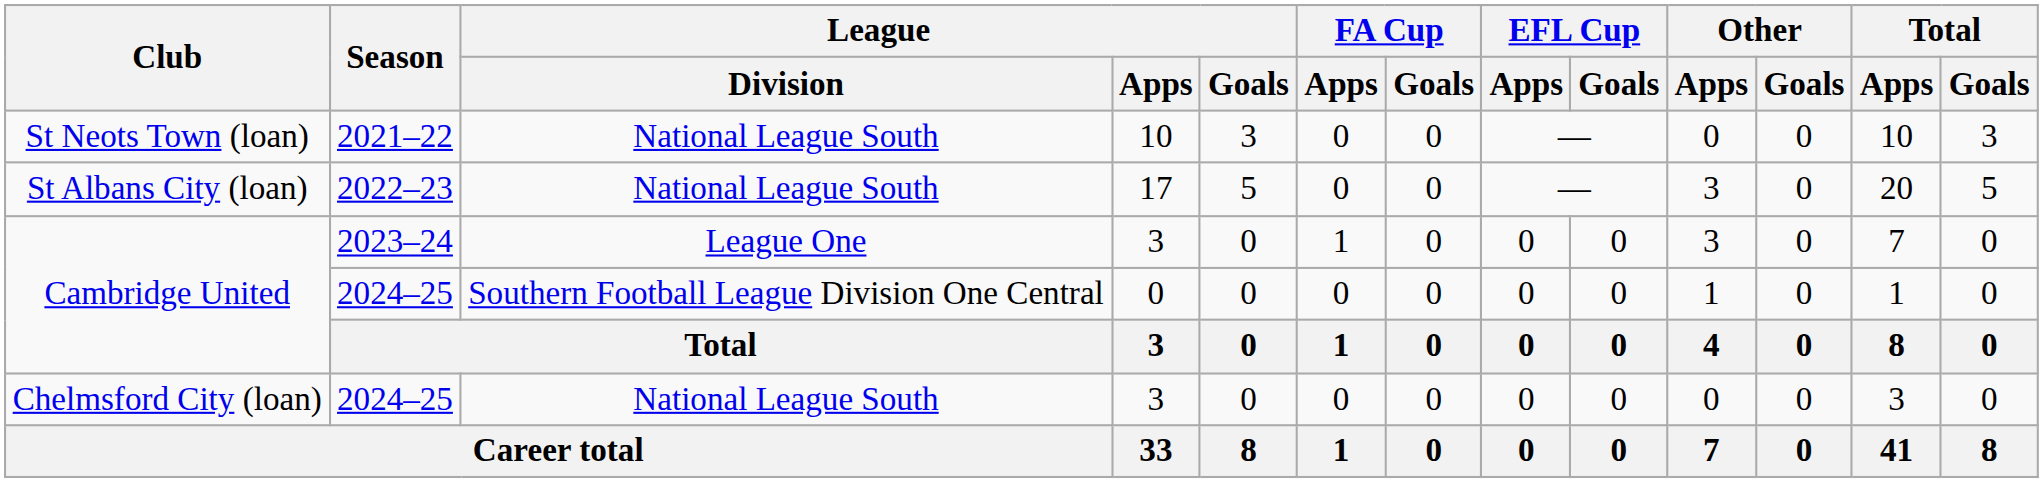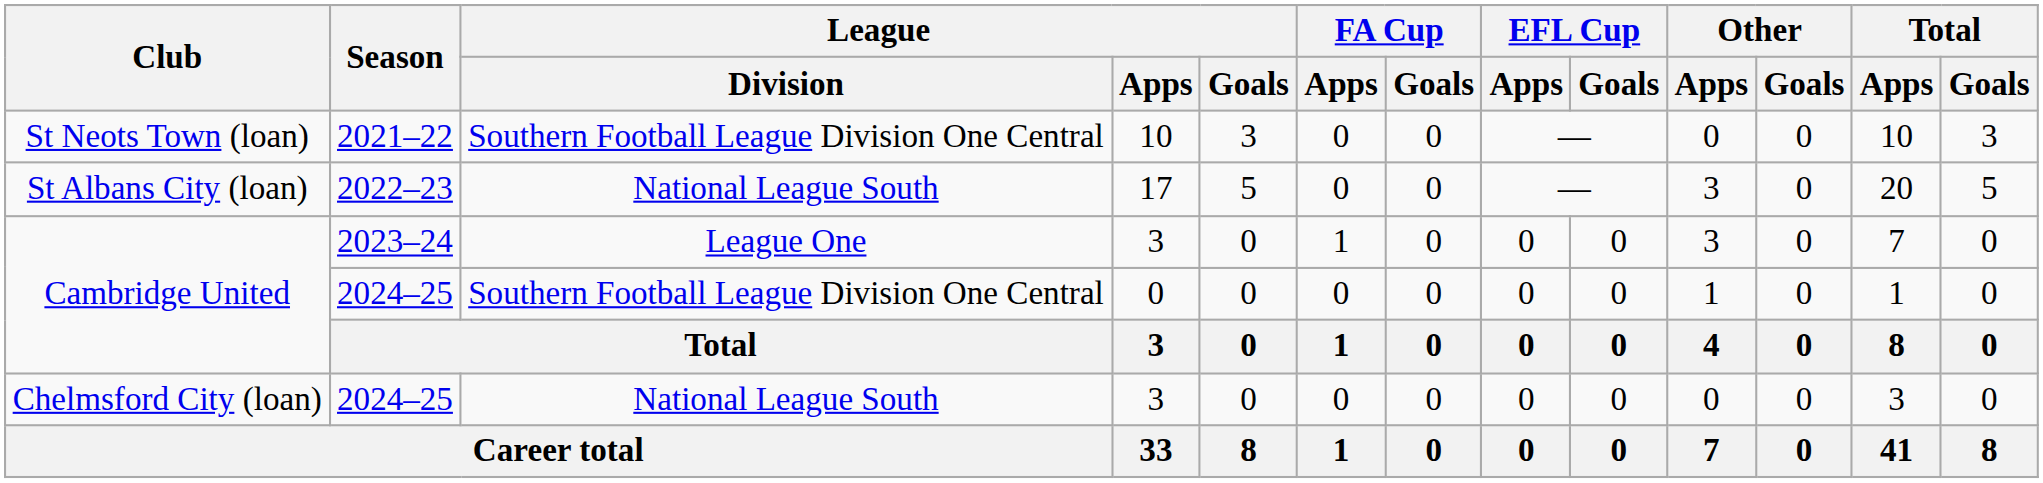St Neots Town (loan) | League / Division: National League South -> Southern Football League Division One Central
